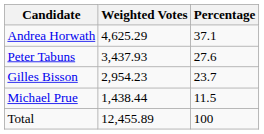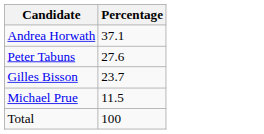- column: Weighted Votes | 4,625.29 | 3,437.93 | 2,954.23 | 1,438.44 | 12,455.89
